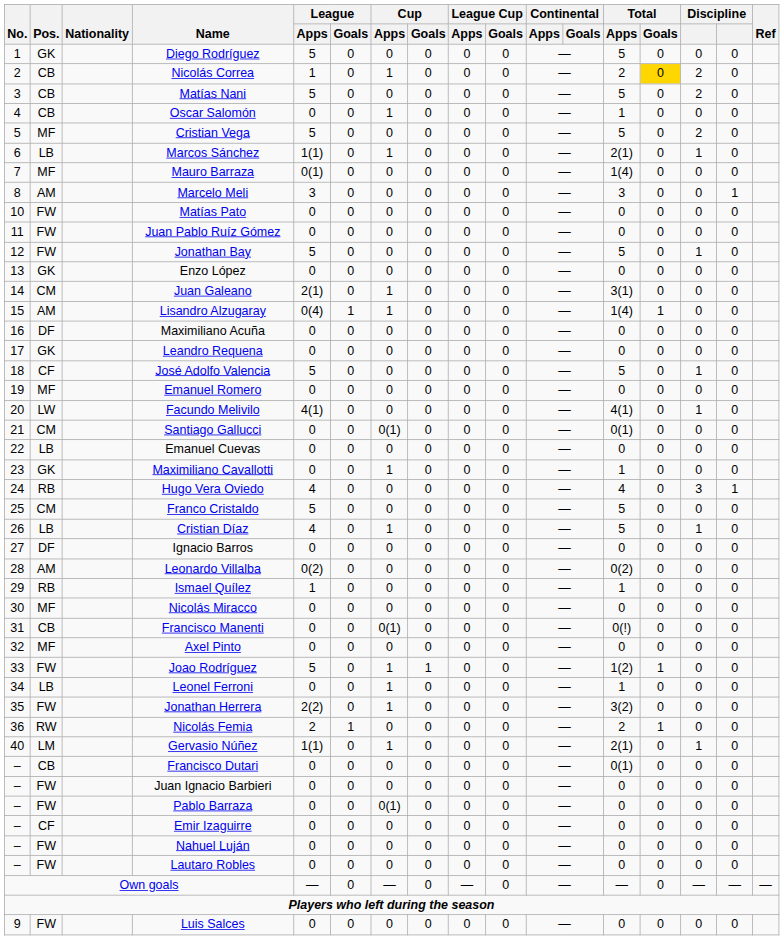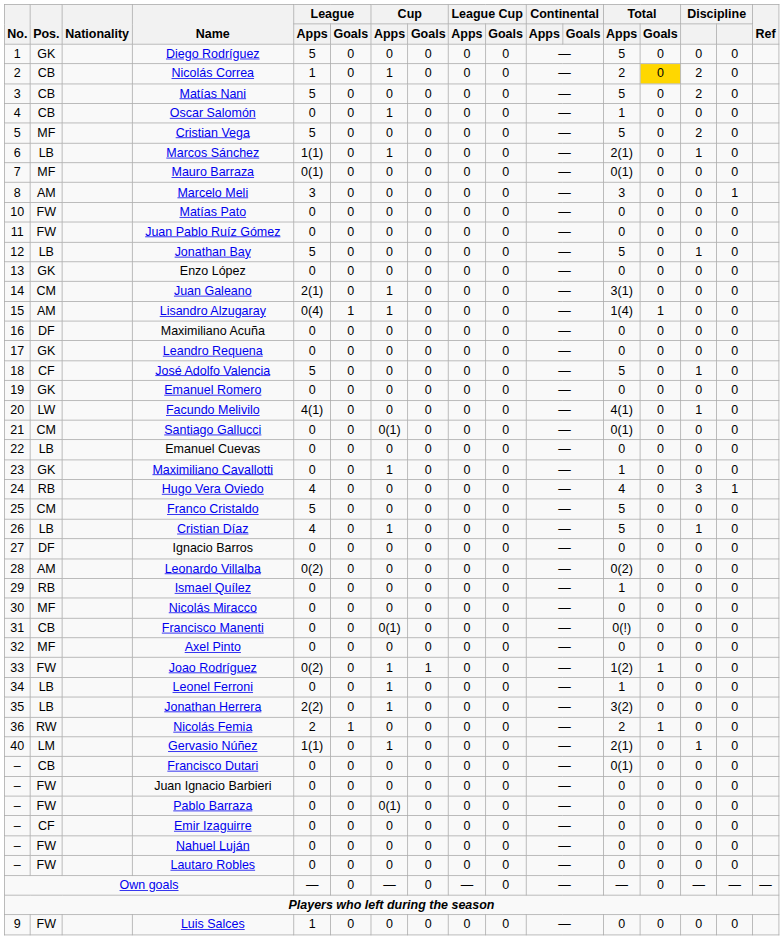Mauro Barraza | Total / Apps: 1(4) -> 0(1)
Jonathan Bay | Pos.: FW -> LB
Emanuel Romero | Pos.: MF -> GK
Ismael Quílez | League / Apps: 1 -> 0
Joao Rodríguez | League / Apps: 5 -> 0(2)
Jonathan Herrera | Pos.: FW -> LB
Luis Salces | League / Apps: 0 -> 1
